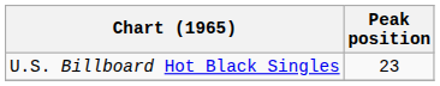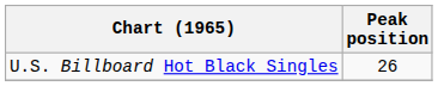U.S. Billboard Hot Black Singles | Peak position: 23 -> 26
